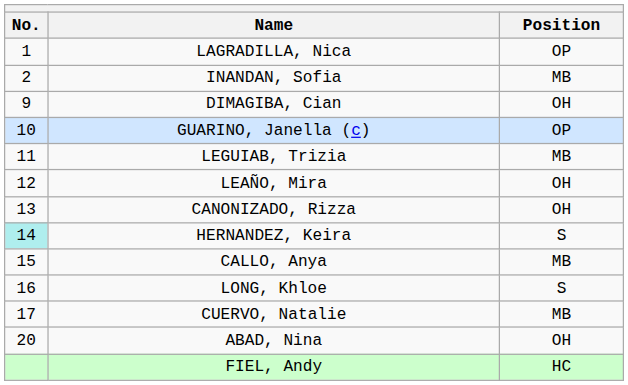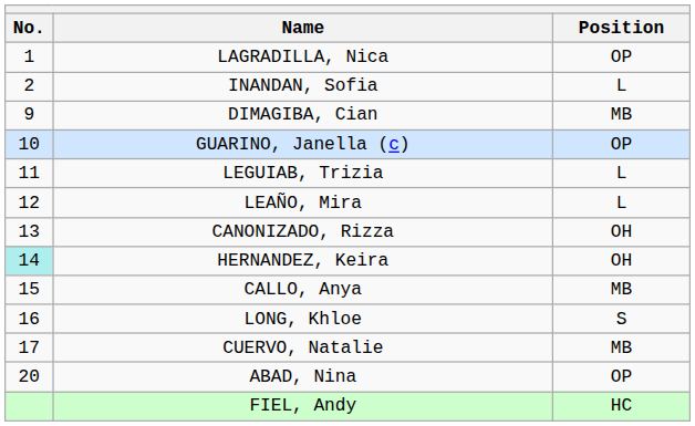INANDAN, Sofia | Position: MB -> L
DIMAGIBA, Cian | Position: OH -> MB
LEGUIAB, Trizia | Position: MB -> L
LEAÑO, Mira | Position: OH -> L
HERNANDEZ, Keira | Position: S -> OH
ABAD, Nina | Position: OH -> OP
